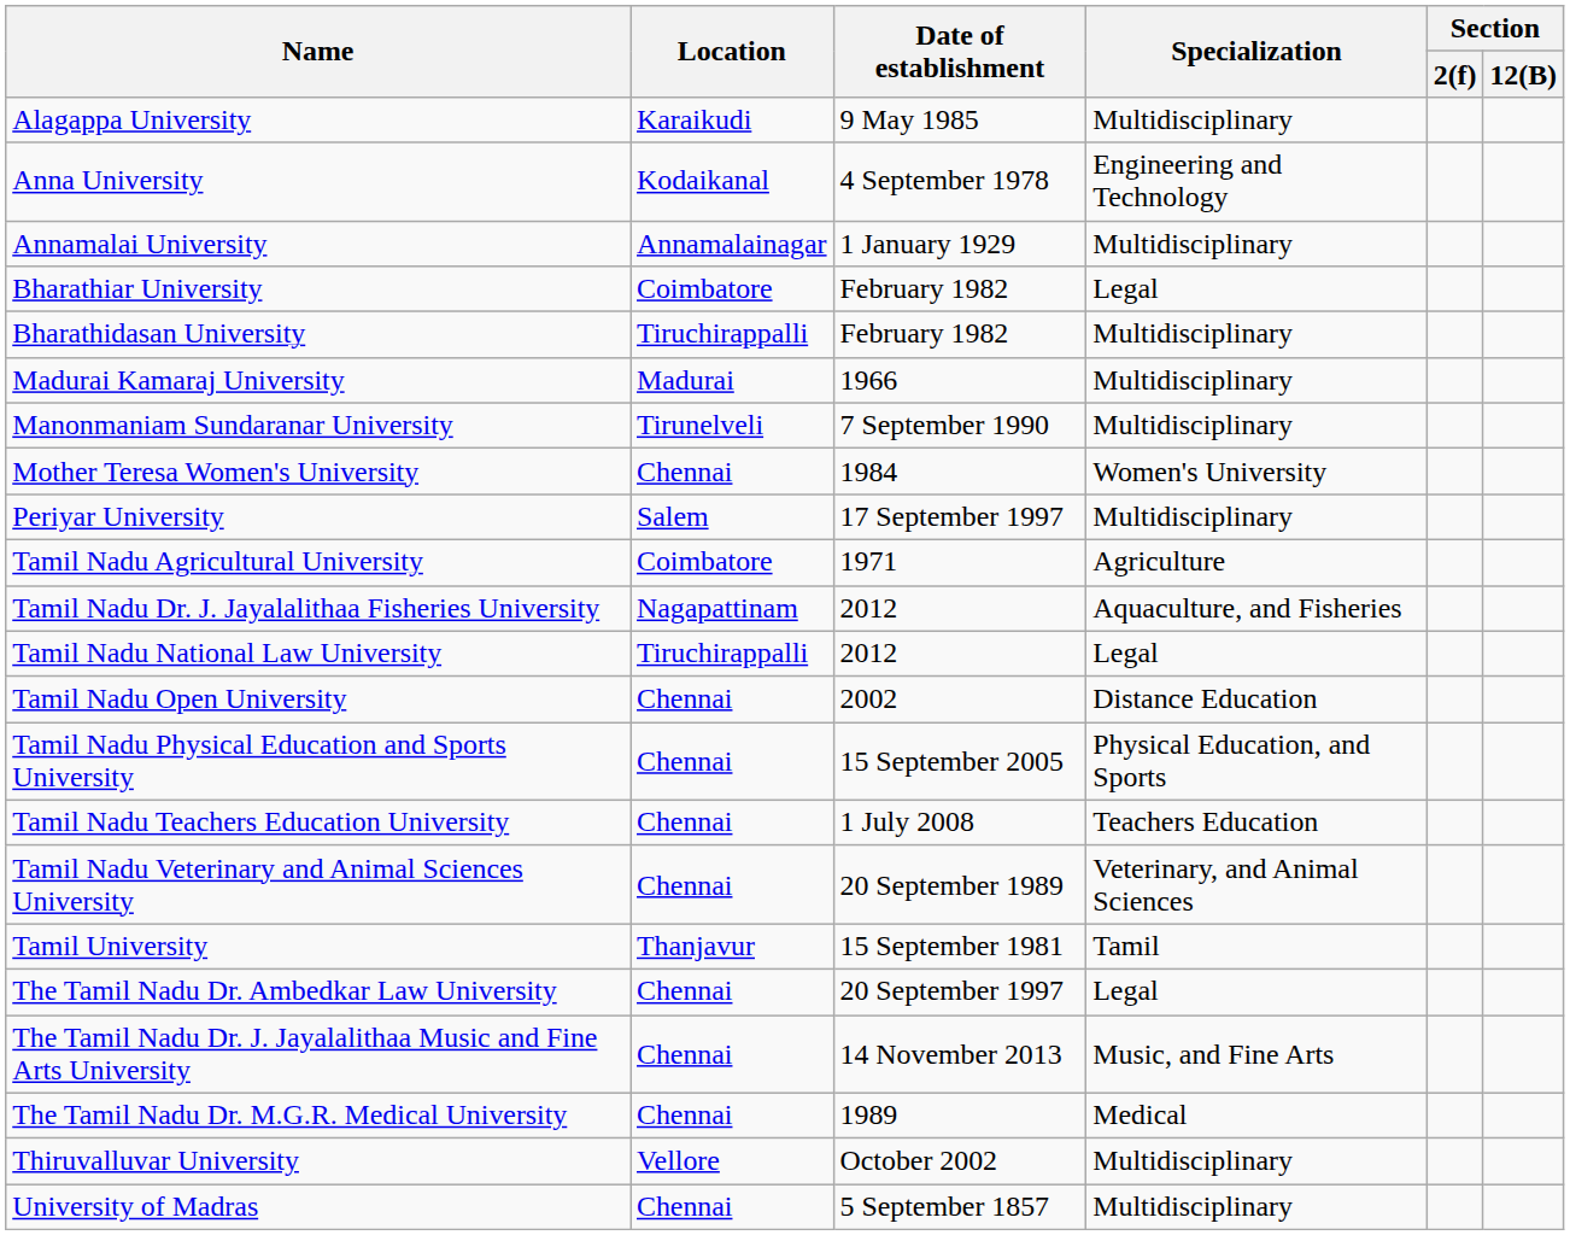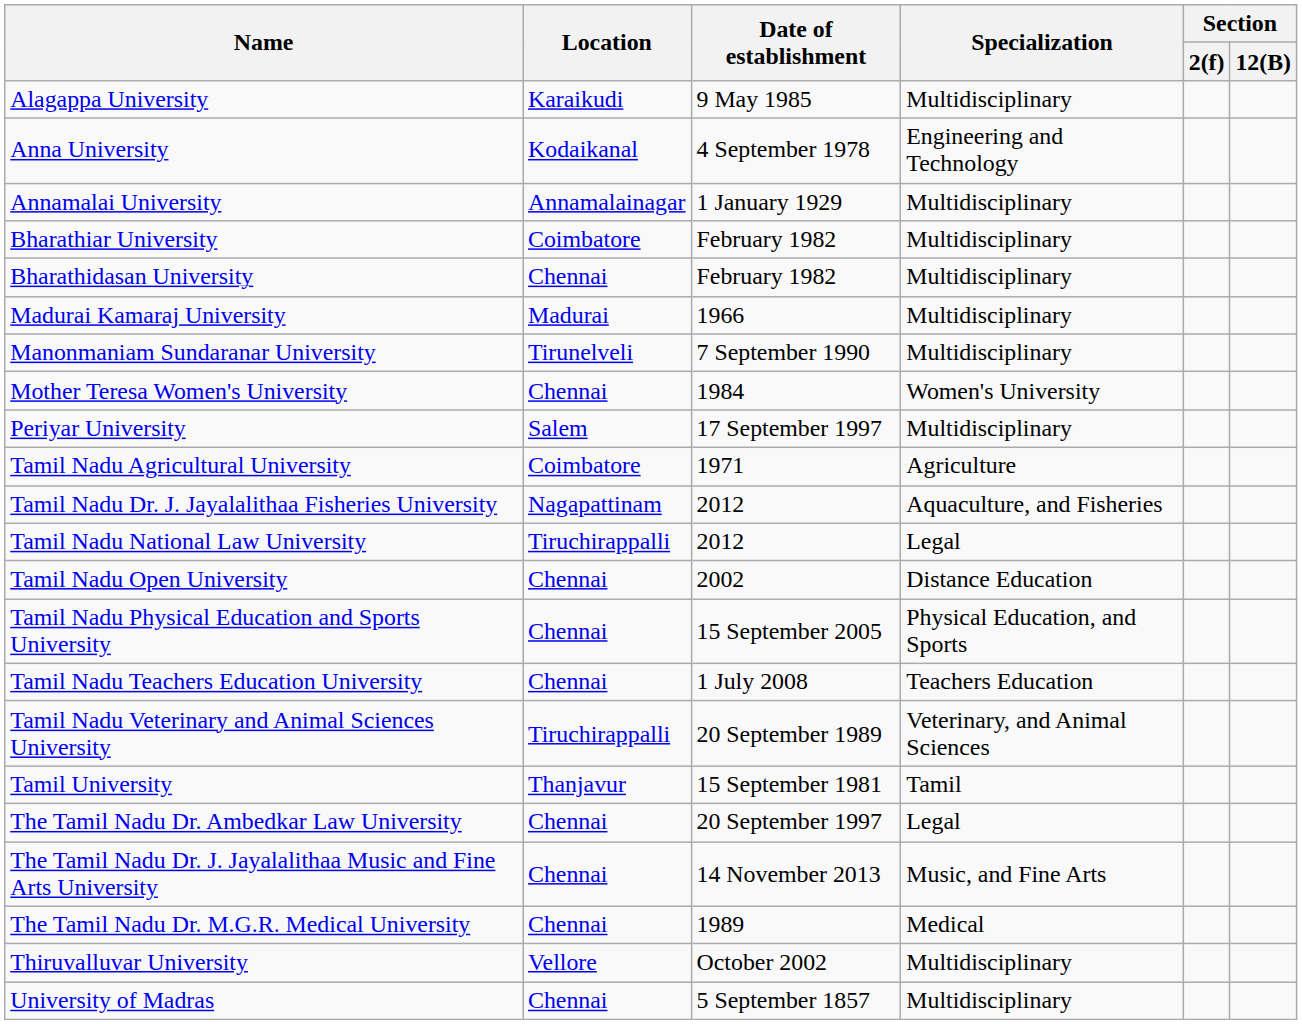Bharathiar University | Specialization: Legal -> Multidisciplinary
Bharathidasan University | Location: Tiruchirappalli -> Chennai
Tamil Nadu Veterinary and Animal Sciences University | Location: Chennai -> Tiruchirappalli
